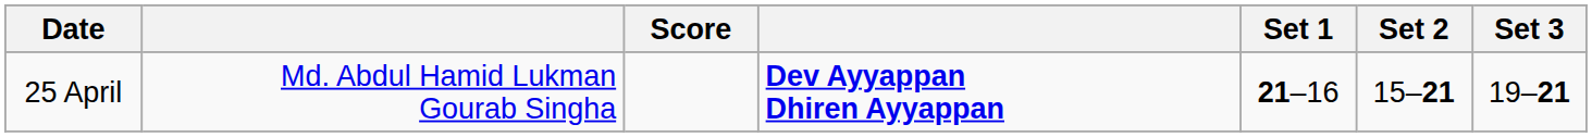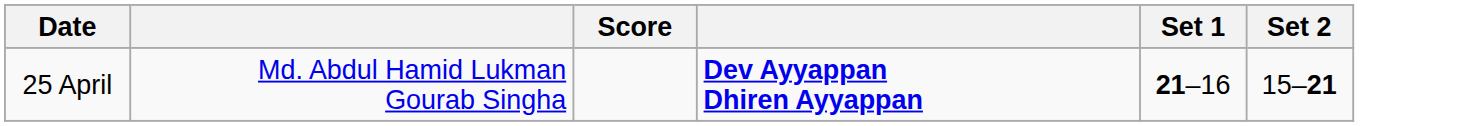- column: Set 3 | 19–21
